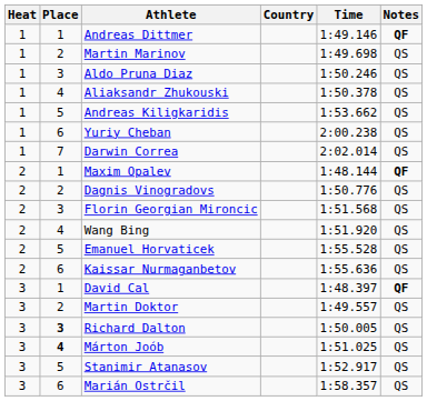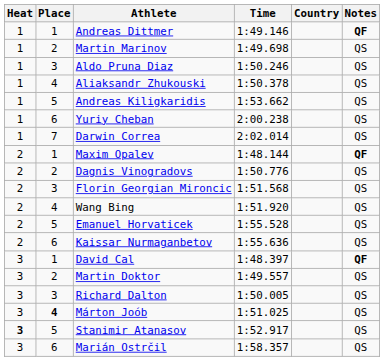columns swapped: Country <-> Time
Richard Dalton | Place: bold -> normal
Stanimir Atanasov | Heat: normal -> bold
